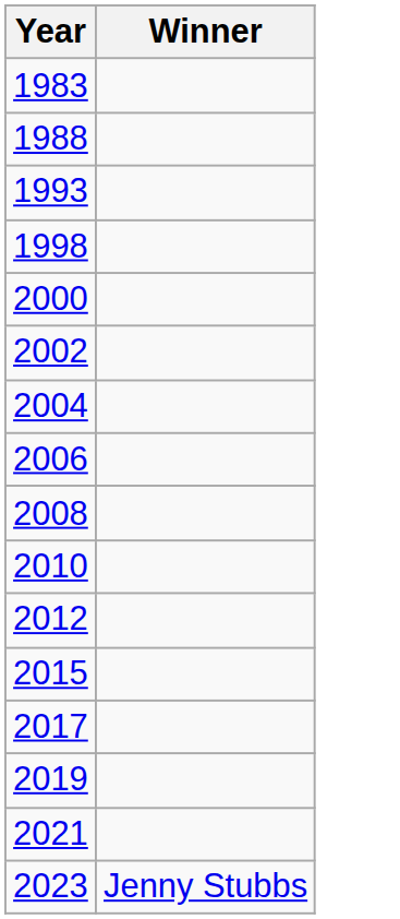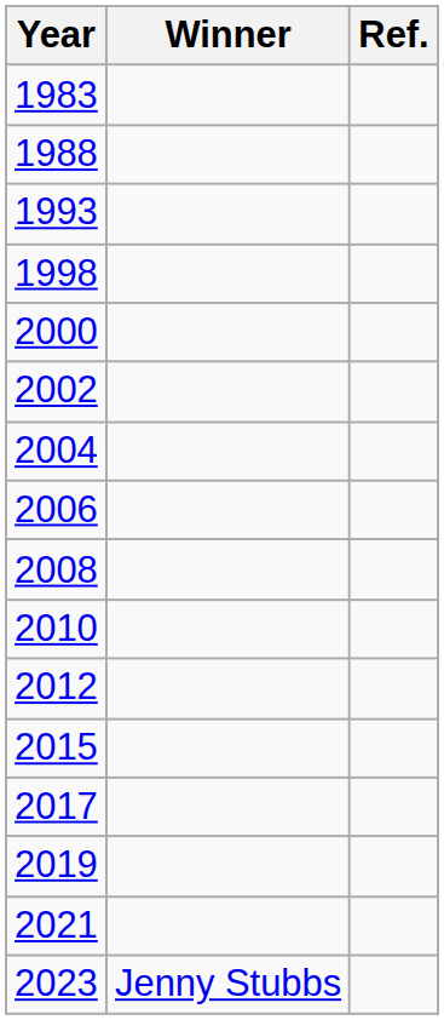+ column: Ref.
